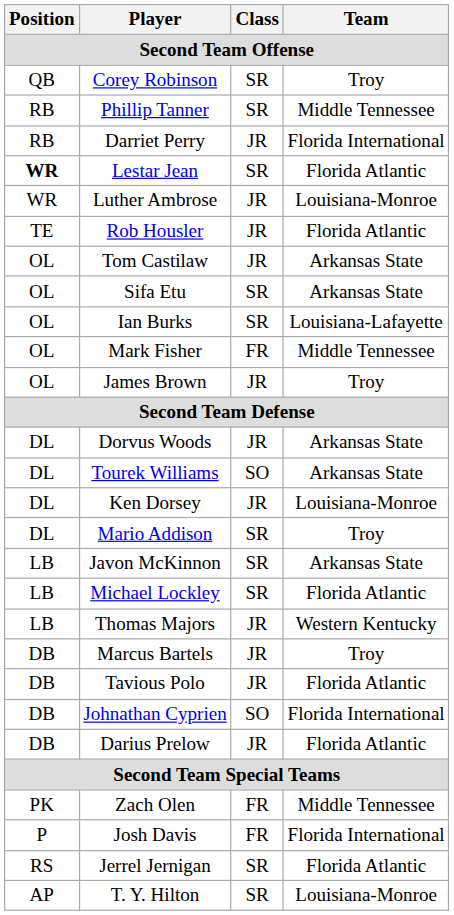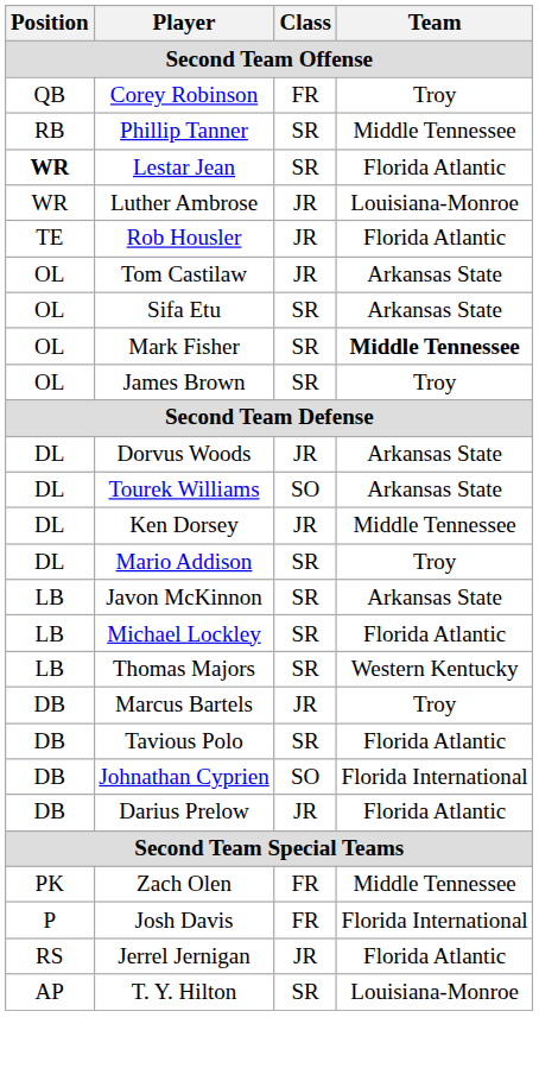Corey Robinson | Class: SR -> FR
- row: RB | Darriet Perry | JR | Florida International
- row: OL | Ian Burks | SR | Louisiana-Lafayette
Mark Fisher | Class: FR -> SR
Mark Fisher | Team: normal -> bold
James Brown | Class: JR -> SR
Ken Dorsey | Team: Louisiana-Monroe -> Middle Tennessee
Thomas Majors | Class: JR -> SR
Tavious Polo | Class: JR -> SR
Jerrel Jernigan | Class: SR -> JR
